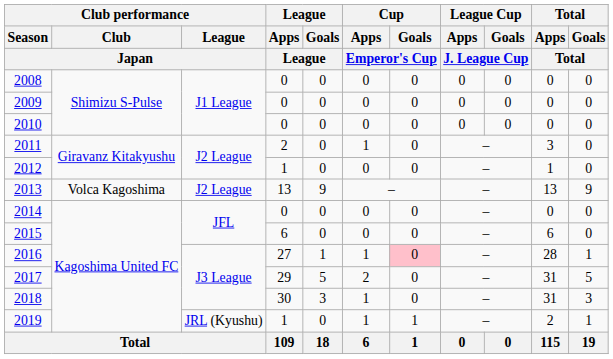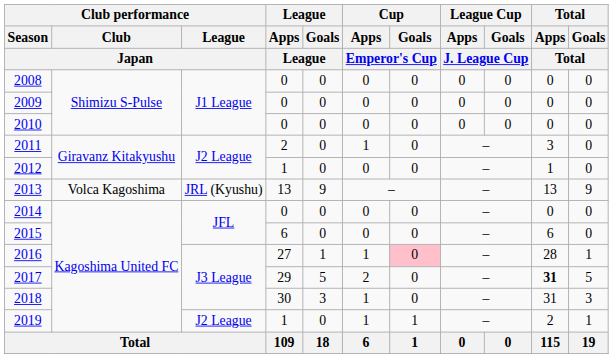2013 | Club performance / League / Japan: J2 League -> JRL (Kyushu)
2017 | Total / Apps / Total: normal -> bold
2019 | Club performance / League / Japan: JRL (Kyushu) -> J2 League
